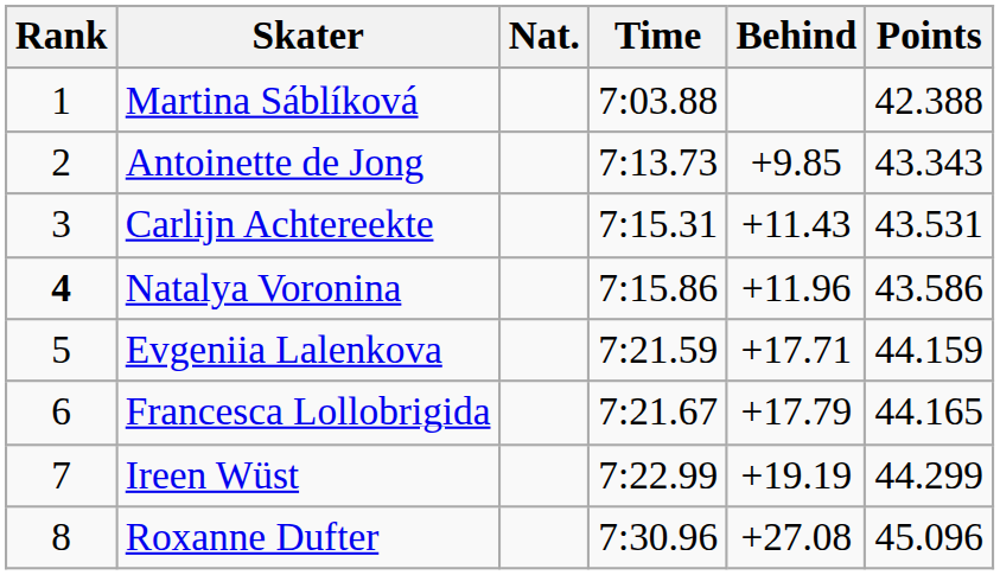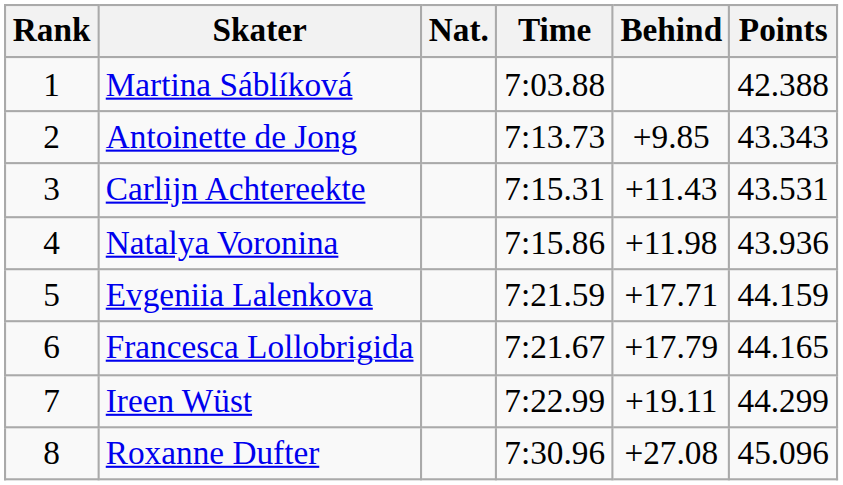Natalya Voronina | Rank: bold -> normal
Natalya Voronina | Behind: +11.96 -> +11.98
Natalya Voronina | Points: 43.586 -> 43.936
Ireen Wüst | Behind: +19.19 -> +19.11
